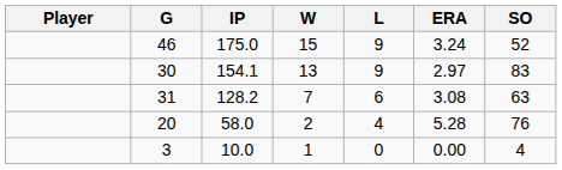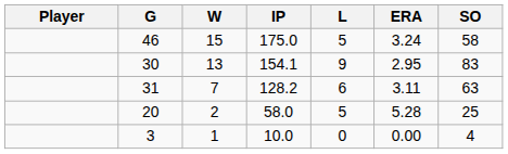columns swapped: IP <-> W
46 | L: 9 -> 5
46 | SO: 52 -> 58
30 | ERA: 2.97 -> 2.95
31 | ERA: 3.08 -> 3.11
20 | L: 4 -> 5
20 | SO: 76 -> 25
